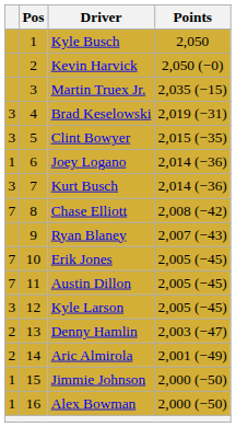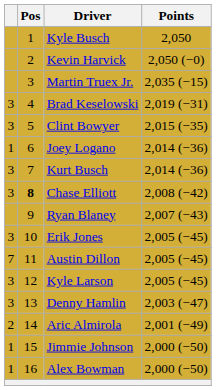Chase Elliott | column 1: 7 -> 3
Chase Elliott | Pos: normal -> bold
Erik Jones | column 1: 7 -> 3
Denny Hamlin | column 1: 2 -> 3
